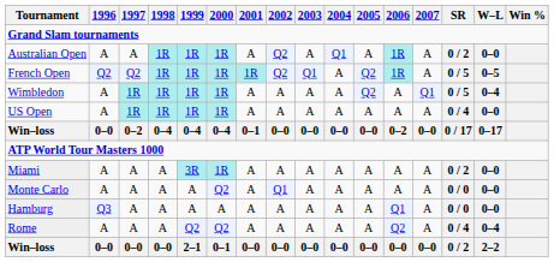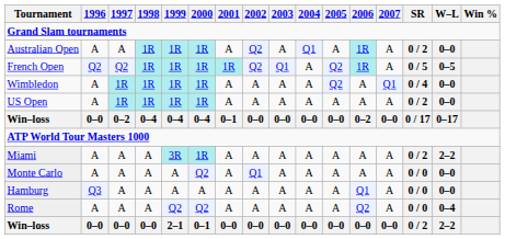Wimbledon | SR: 0 / 5 -> 0 / 4
Wimbledon | W–L: 0–4 -> 0–0
US Open | SR: 0 / 4 -> 0 / 2
Miami | W–L: 0–0 -> 2–2
Rome | SR: 0 / 4 -> 0 / 0
